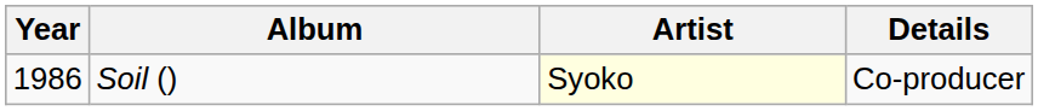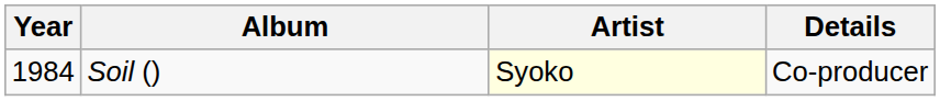Soil () | Year: 1986 -> 1984
